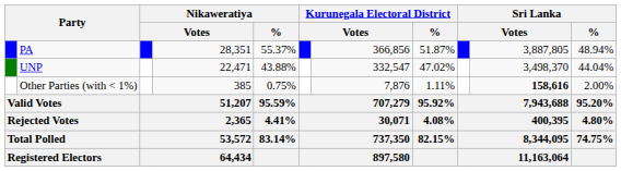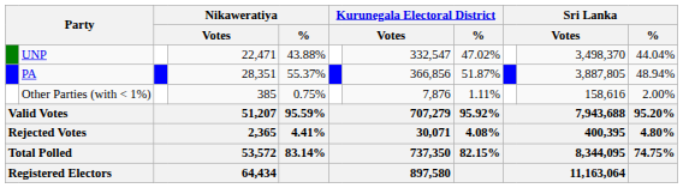rows swapped: PA <-> UNP
Other Parties (with < 1%) | column 10: bold -> normal
